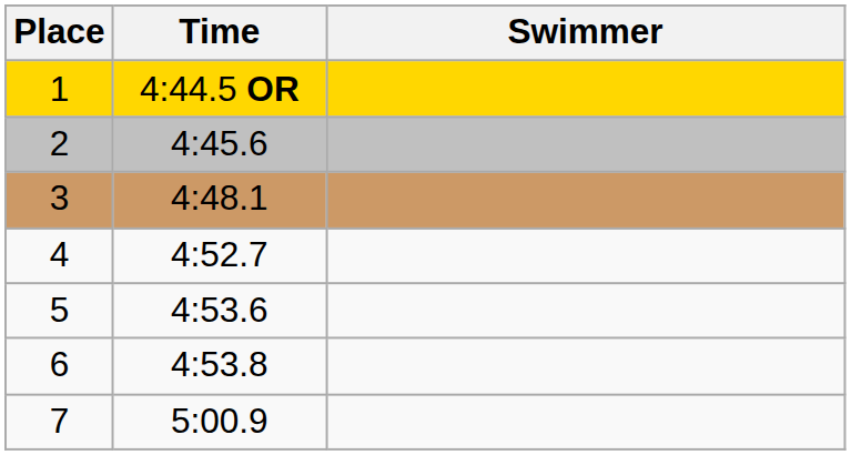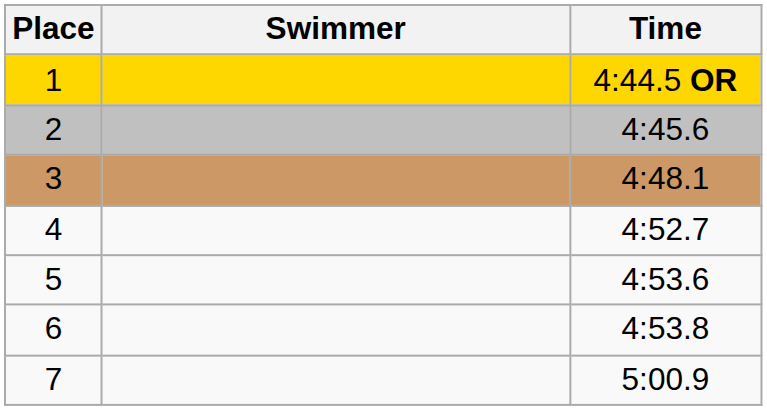columns swapped: Swimmer <-> Time
